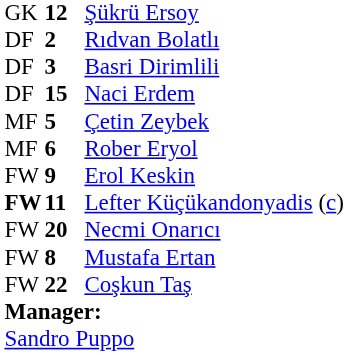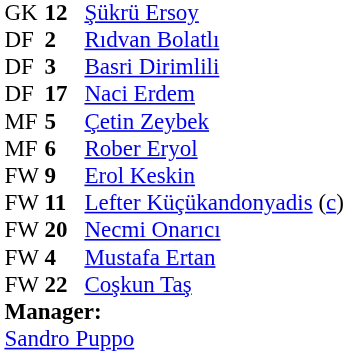Naci Erdem | column 2: 15 -> 17
Lefter Küçükandonyadis (c) | column 1: bold -> normal
Mustafa Ertan | column 2: 8 -> 4
